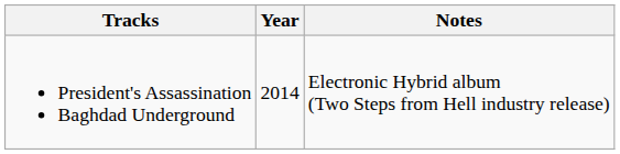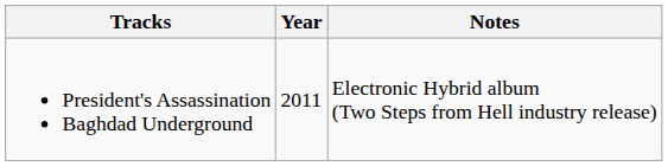President's Assassination Baghdad Underground | Year: 2014 -> 2011
